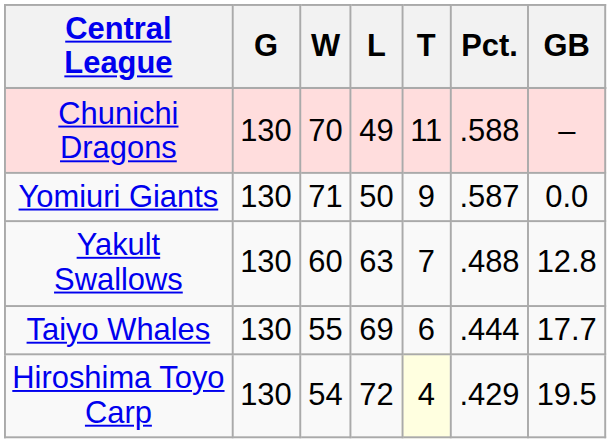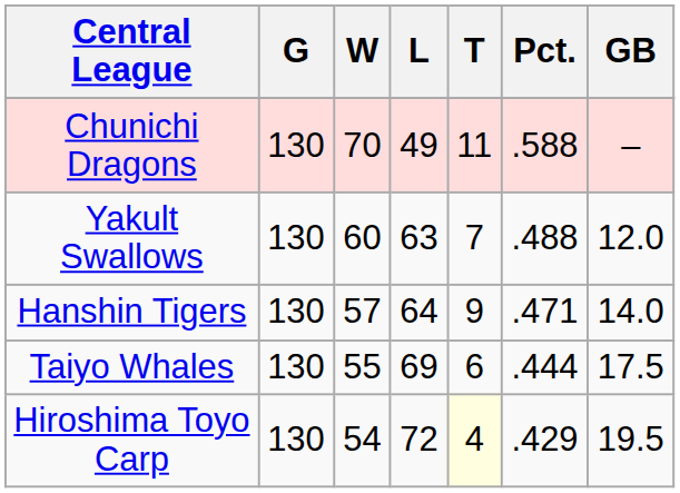- row: Yomiuri Giants | 130 | 71 | 50 | 9 | .587 | 0.0
Yakult Swallows | GB: 12.8 -> 12.0
+ row: Hanshin Tigers | 130 | 57 | 64 | 9 | .471 | 14.0
Taiyo Whales | GB: 17.7 -> 17.5
